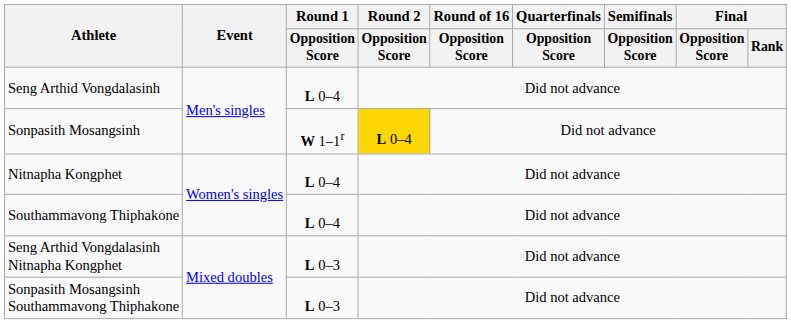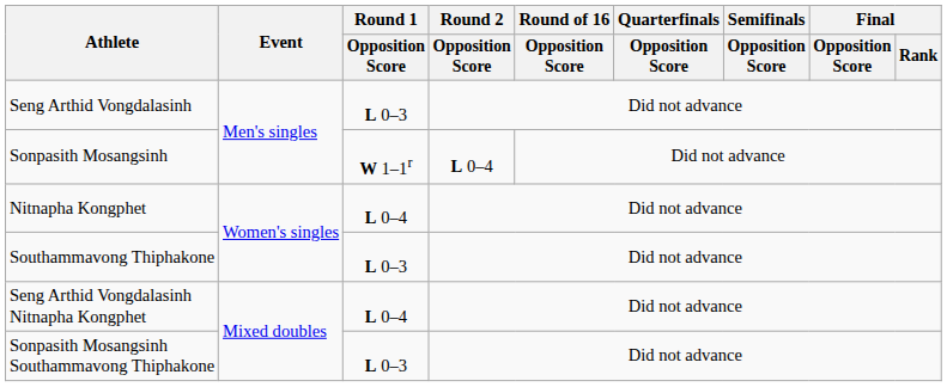Seng Arthid Vongdalasinh | Round 1 / Opposition Score: L 0–4 -> L 0–3
Sonpasith Mosangsinh | Round 2 / Opposition Score: gold background -> no background
Southammavong Thiphakone | Round 1 / Opposition Score: L 0–4 -> L 0–3
Seng Arthid Vongdalasinh Nitnapha Kongphet | Round 1 / Opposition Score: L 0–3 -> L 0–4
